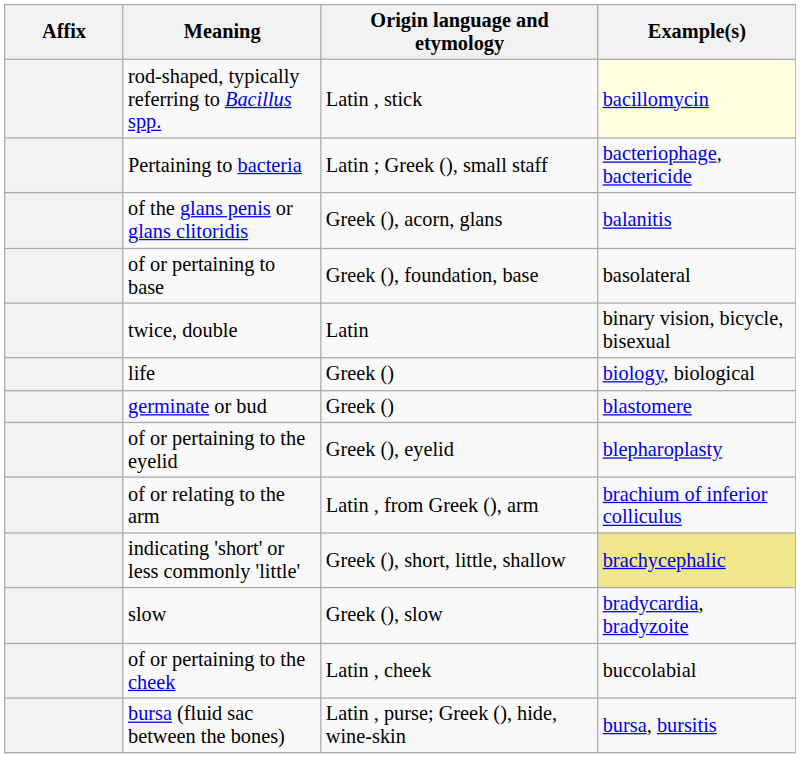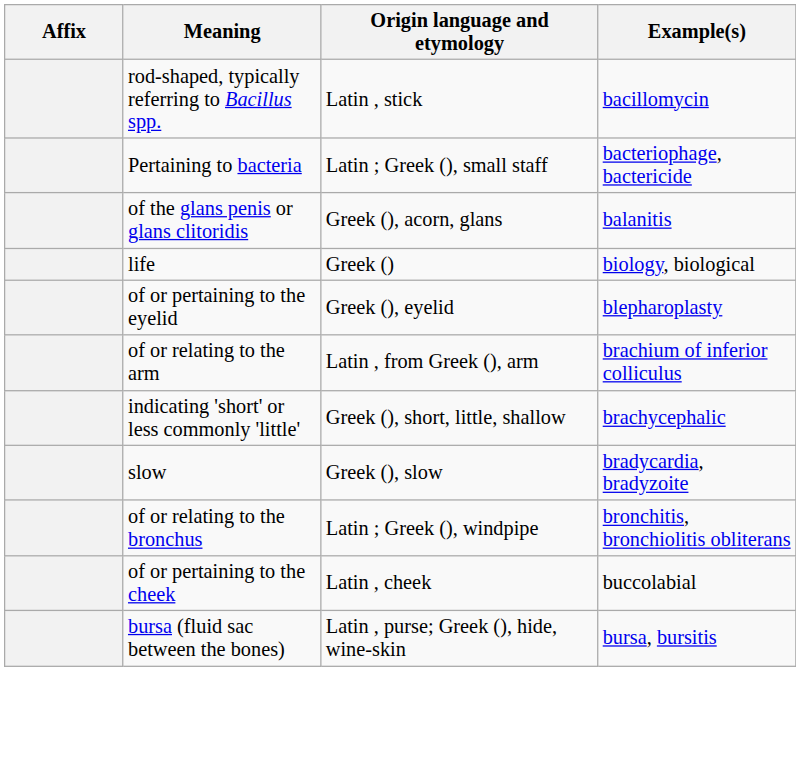rod-shaped, typically referring to Bacillus spp. | Example(s): lightyellow background -> no background
- row: of or pertaining to base | Greek (), foundation, base | basolateral
- row: twice, double | Latin | binary vision, bicycle, bisexual
- row: germinate or bud | Greek () | blastomere
indicating 'short' or less commonly 'little' | Example(s): khaki background -> no background
+ row: of or relating to the bronchus | Latin ; Greek (), windpipe | bronchitis, bronchiolitis obliterans
